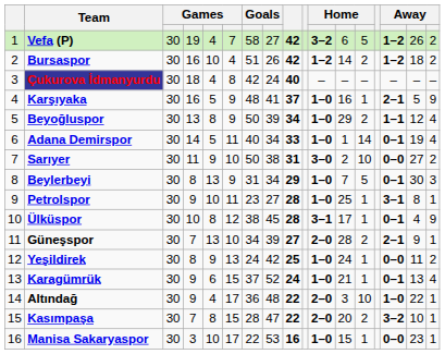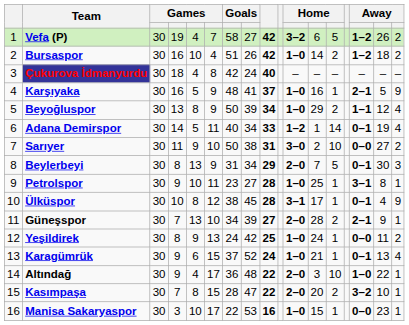Bursaspor | column 11: 1–2 -> 1–0
Adana Demirspor | column 11: 1–0 -> 1–2
Beylerbeyi | column 11: 1–0 -> 2–0
